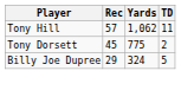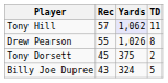Tony Hill | Yards: no background -> lavender background
+ row: Drew Pearson | 55 | 1,026 | 8
Tony Dorsett | Yards: 775 -> 375
Billy Joe Dupree | Rec: 29 -> 43
